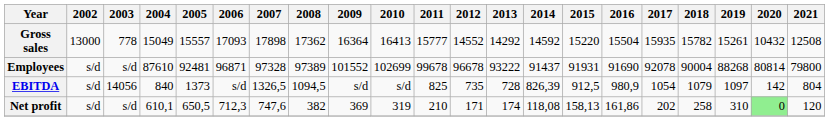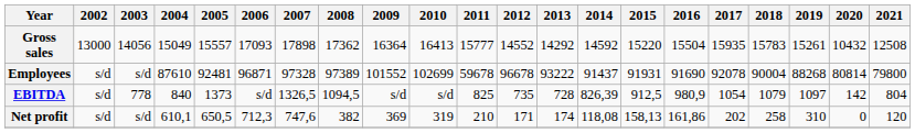Gross sales | 2003: 778 -> 14056
Gross sales | 2018: 15782 -> 15783
Employees | 2011: 99678 -> 59678
EBITDA | 2003: 14056 -> 778
Net profit | 2020: lightgreen background -> no background
